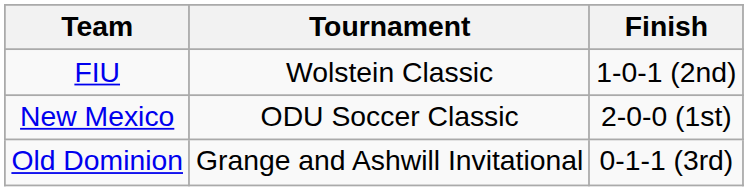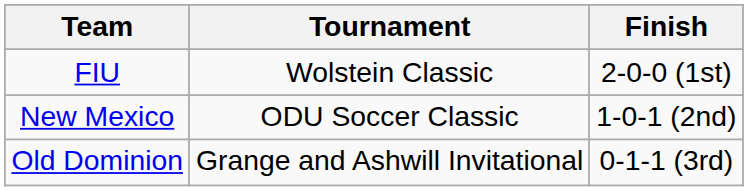FIU | Finish: 1-0-1 (2nd) -> 2-0-0 (1st)
New Mexico | Finish: 2-0-0 (1st) -> 1-0-1 (2nd)
